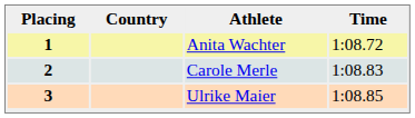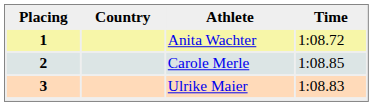2 | Time: 1:08.83 -> 1:08.85
3 | Time: 1:08.85 -> 1:08.83
